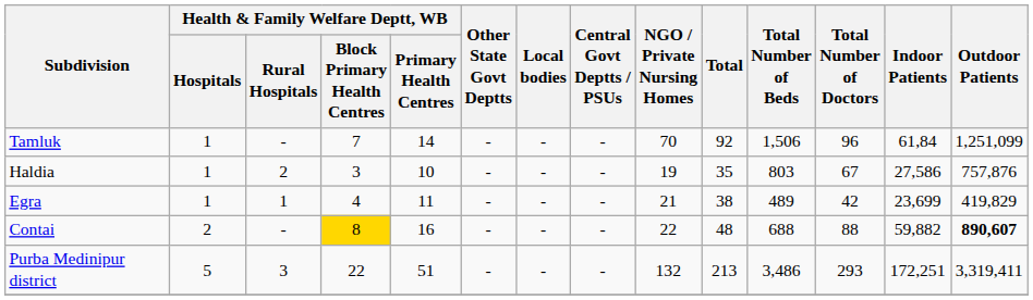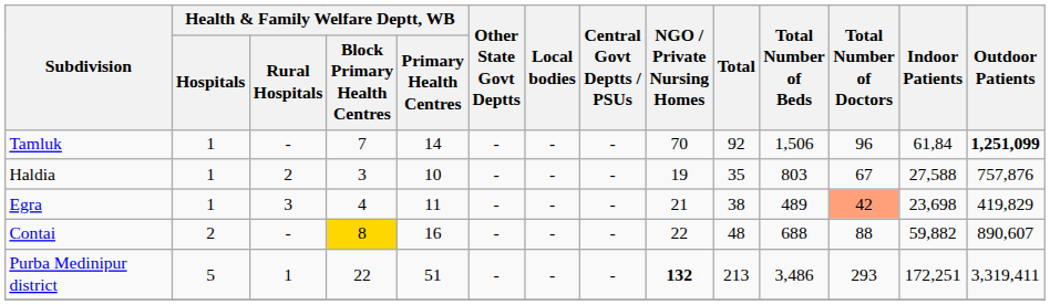Tamluk | Outdoor Patients: normal -> bold
Haldia | Indoor Patients: 27,586 -> 27,588
Egra | Health & Family Welfare Deptt, WB / Rural Hospitals: 1 -> 3
Egra | Total Number of Doctors: no background -> lightsalmon background
Egra | Indoor Patients: 23,699 -> 23,698
Contai | Outdoor Patients: bold -> normal
Purba Medinipur district | Health & Family Welfare Deptt, WB / Rural Hospitals: 3 -> 1
Purba Medinipur district | NGO / Private Nursing Homes: normal -> bold
